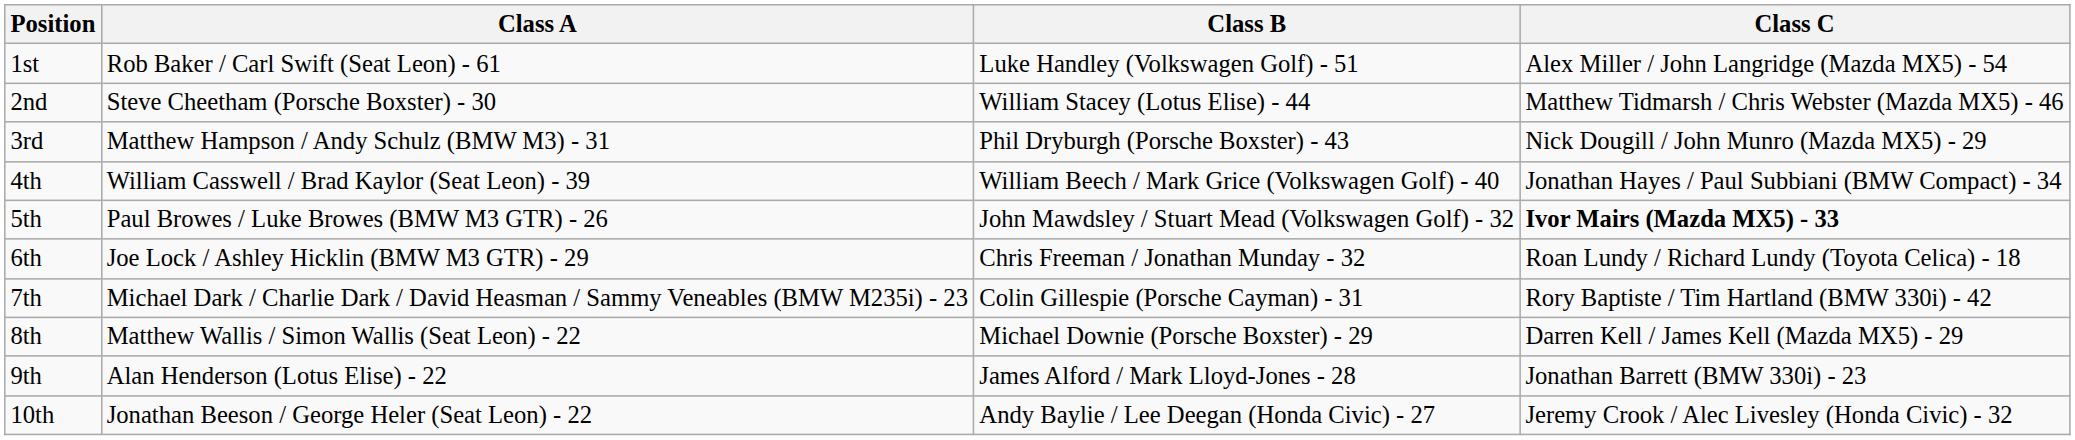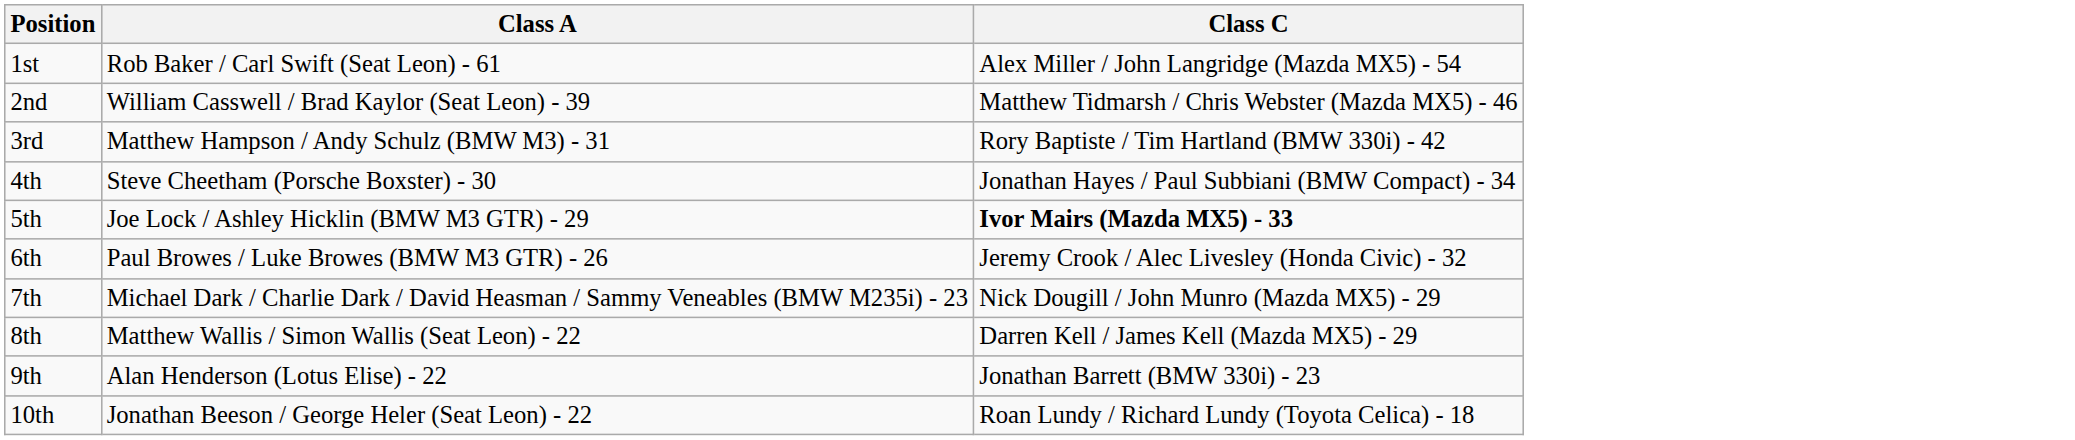- column: Class B | Luke Handley (Volkswagen Golf) - 51 | William Stacey (Lotus Elise) - 44 | Phil Dryburgh (Porsche Boxster) - 43 | William Beech / Mark Grice (Volkswagen Golf) - 40 | John Mawdsley / Stuart Mead (Volkswagen Golf) - 32 | Chris Freeman / Jonathan Munday - 32 | Colin Gillespie (Porsche Cayman) - 31 | Michael Downie (Porsche Boxster) - 29 | James Alford / Mark Lloyd-Jones - 28 | Andy Baylie / Lee Deegan (Honda Civic) - 27
2nd | Class A: Steve Cheetham (Porsche Boxster) - 30 -> William Casswell / Brad Kaylor (Seat Leon) - 39
3rd | Class C: Nick Dougill / John Munro (Mazda MX5) - 29 -> Rory Baptiste / Tim Hartland (BMW 330i) - 42
4th | Class A: William Casswell / Brad Kaylor (Seat Leon) - 39 -> Steve Cheetham (Porsche Boxster) - 30
5th | Class A: Paul Browes / Luke Browes (BMW M3 GTR) - 26 -> Joe Lock / Ashley Hicklin (BMW M3 GTR) - 29
6th | Class A: Joe Lock / Ashley Hicklin (BMW M3 GTR) - 29 -> Paul Browes / Luke Browes (BMW M3 GTR) - 26
6th | Class C: Roan Lundy / Richard Lundy (Toyota Celica) - 18 -> Jeremy Crook / Alec Livesley (Honda Civic) - 32
7th | Class C: Rory Baptiste / Tim Hartland (BMW 330i) - 42 -> Nick Dougill / John Munro (Mazda MX5) - 29
10th | Class C: Jeremy Crook / Alec Livesley (Honda Civic) - 32 -> Roan Lundy / Richard Lundy (Toyota Celica) - 18
